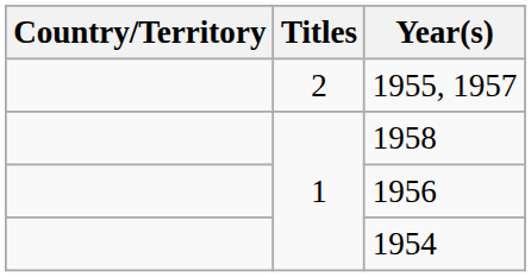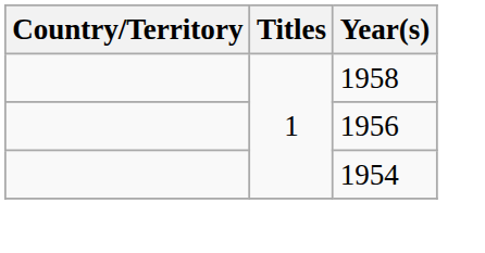- row: 2 | 1955, 1957
